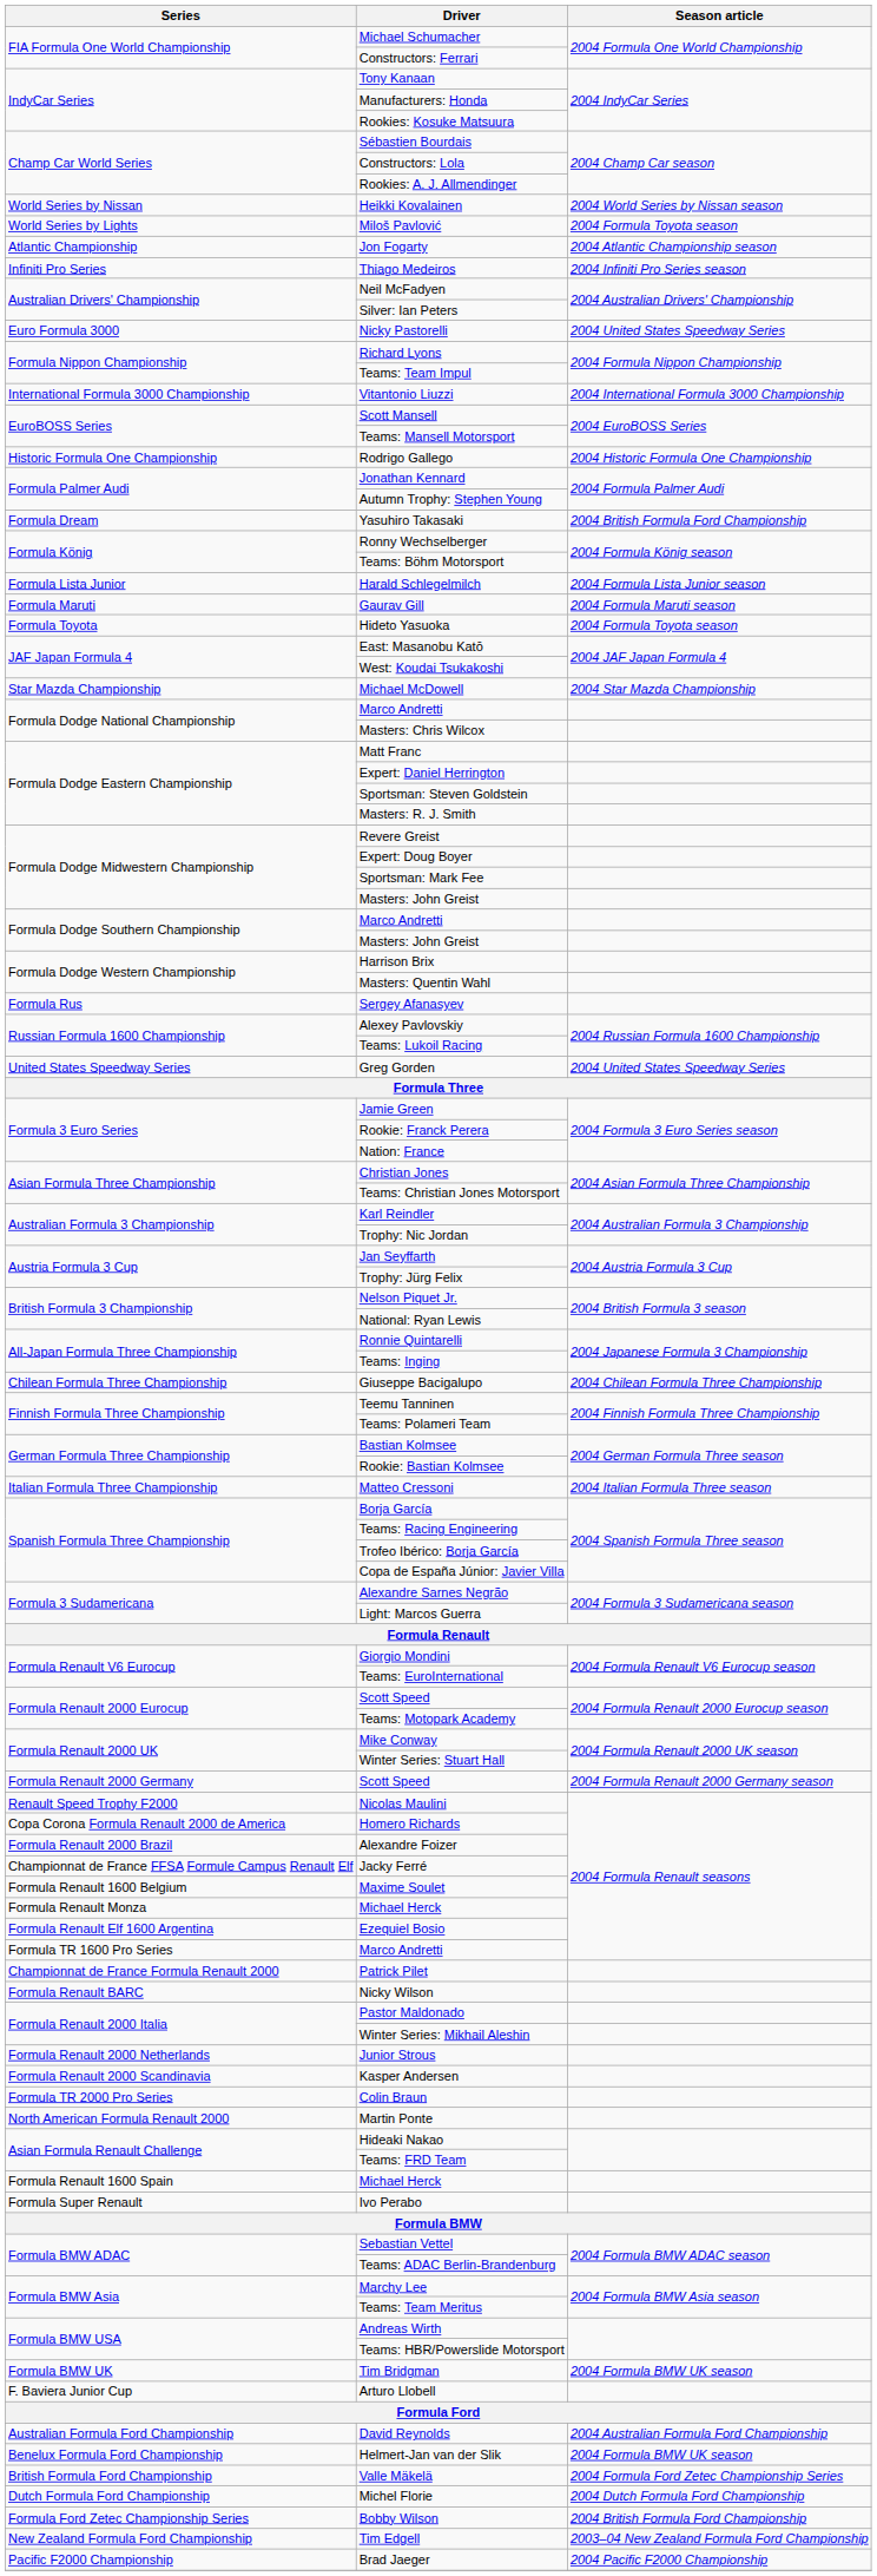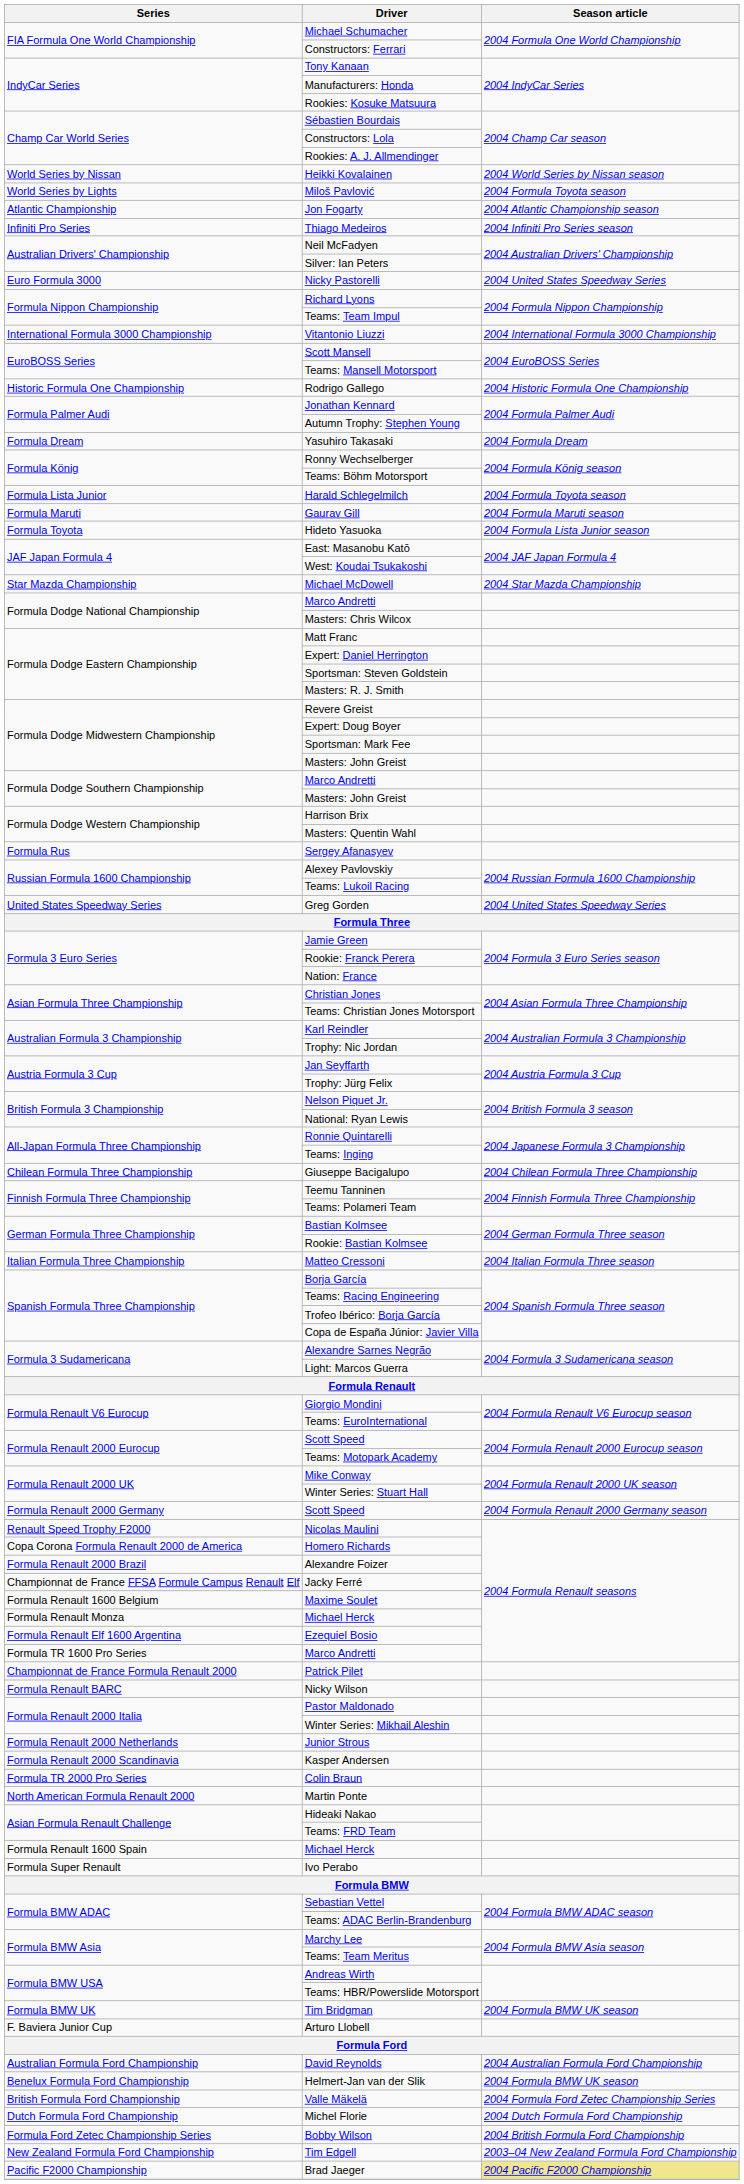Yasuhiro Takasaki | Season article: 2004 British Formula Ford Championship -> 2004 Formula Dream
Harald Schlegelmilch | Season article: 2004 Formula Lista Junior season -> 2004 Formula Toyota season
Hideto Yasuoka | Season article: 2004 Formula Toyota season -> 2004 Formula Lista Junior season
Brad Jaeger | Season article: no background -> khaki background
